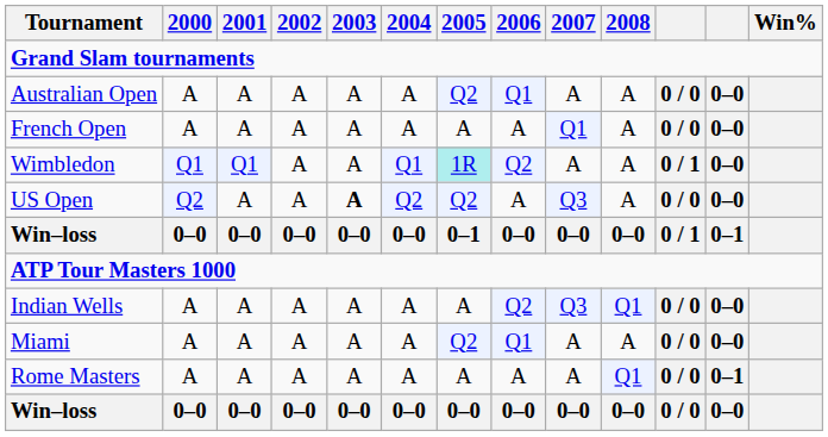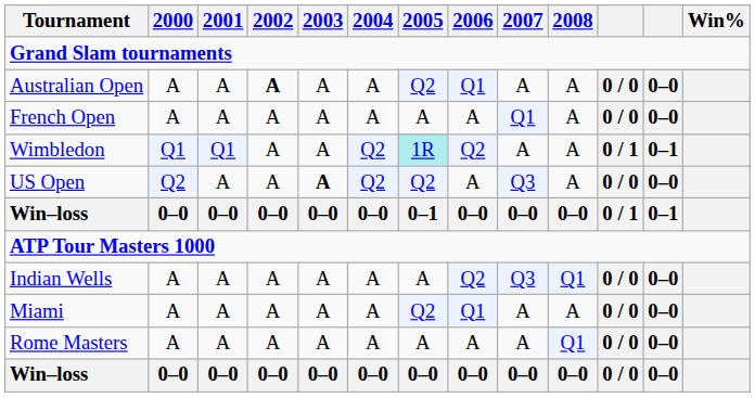Australian Open | 2002: normal -> bold
Wimbledon | 2004: Q1 -> Q2
Wimbledon | column 12: 0–0 -> 0–1
Rome Masters | column 12: 0–1 -> 0–0
